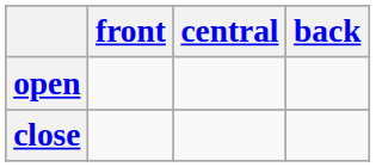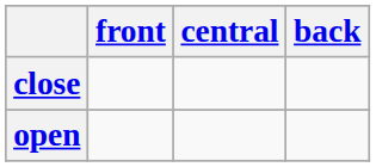rows swapped: close <-> open
